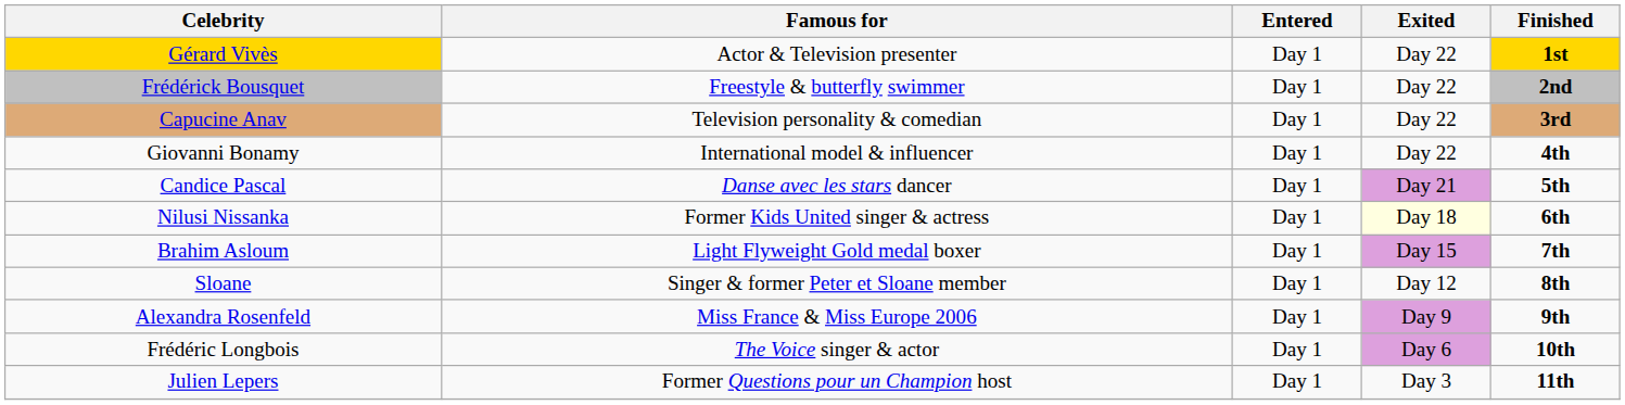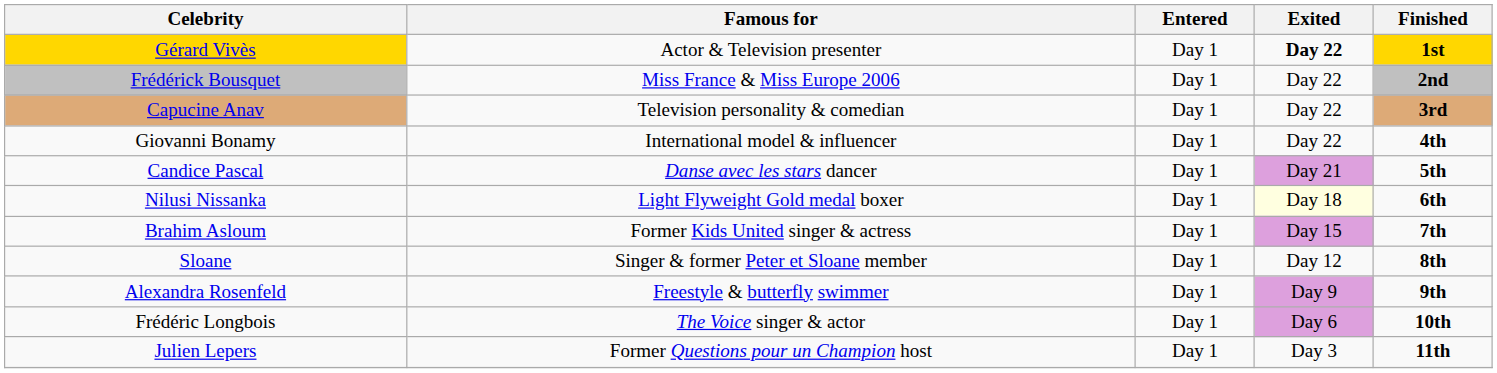Gérard Vivès | Exited: normal -> bold
Frédérick Bousquet | Famous for: Freestyle & butterfly swimmer -> Miss France & Miss Europe 2006
Nilusi Nissanka | Famous for: Former Kids United singer & actress -> Light Flyweight Gold medal boxer
Brahim Asloum | Famous for: Light Flyweight Gold medal boxer -> Former Kids United singer & actress
Alexandra Rosenfeld | Famous for: Miss France & Miss Europe 2006 -> Freestyle & butterfly swimmer
